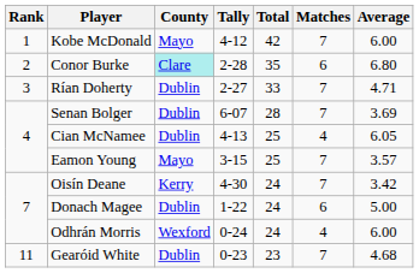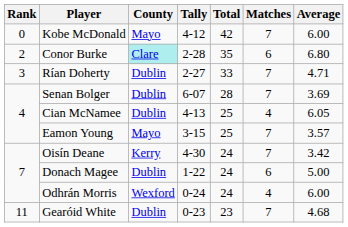Kobe McDonald | Rank: 1 -> 0
